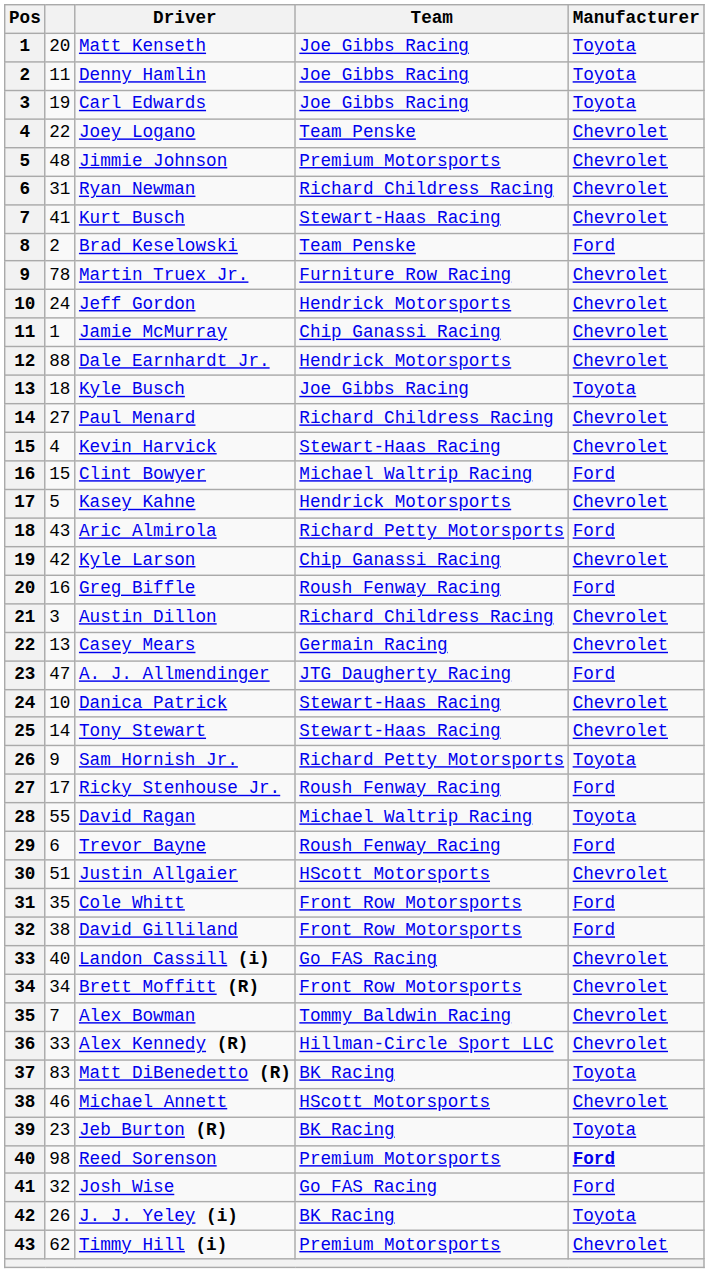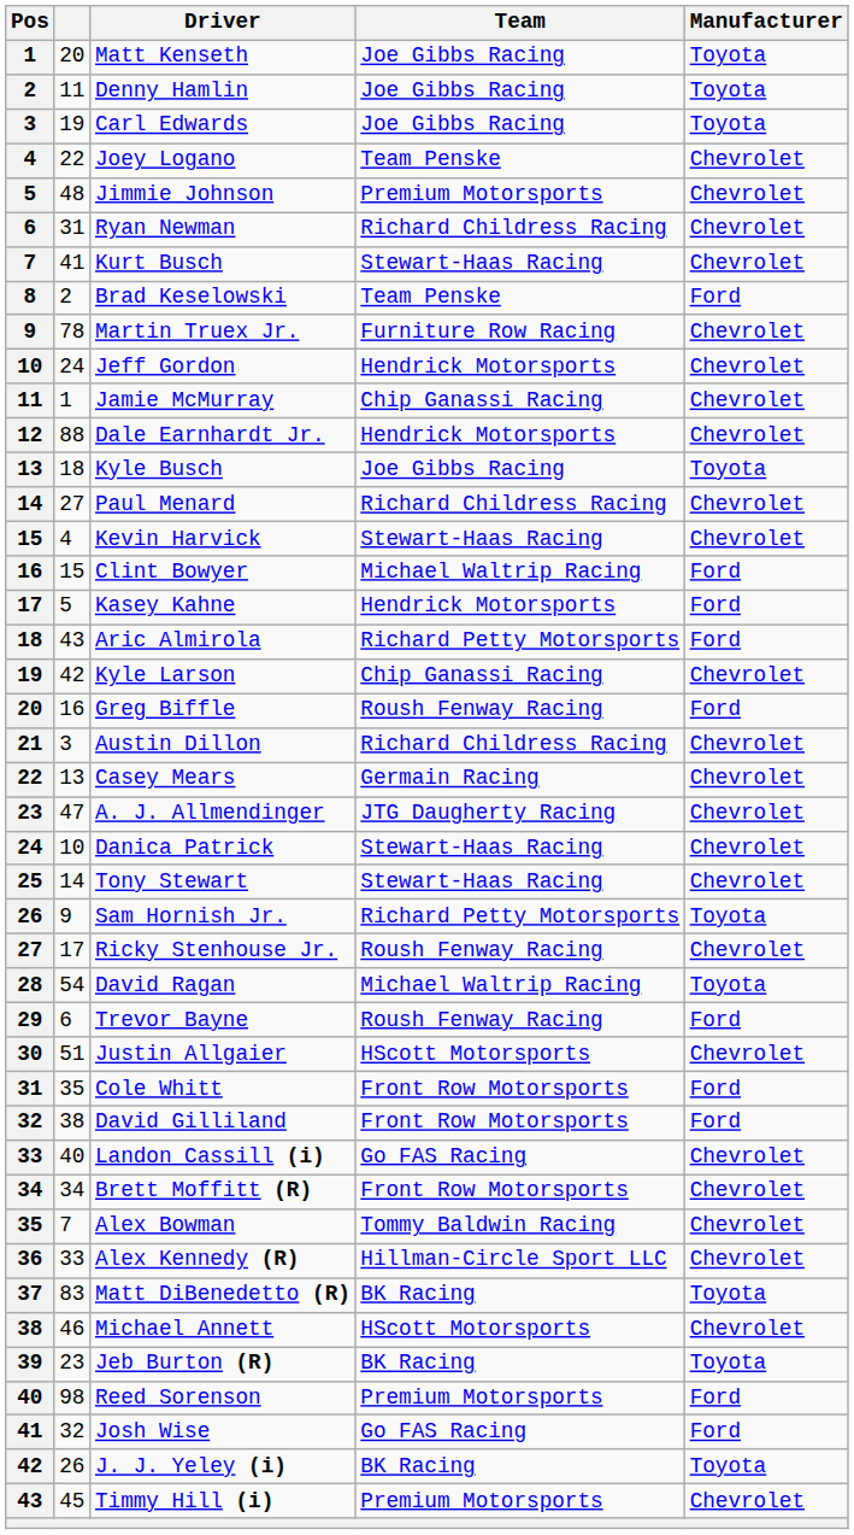Kasey Kahne | Manufacturer: Chevrolet -> Ford
A. J. Allmendinger | Manufacturer: Ford -> Chevrolet
Ricky Stenhouse Jr. | Manufacturer: Ford -> Chevrolet
David Ragan | column 2: 55 -> 54
Reed Sorenson | Manufacturer: bold -> normal
Timmy Hill (i) | column 2: 62 -> 45
